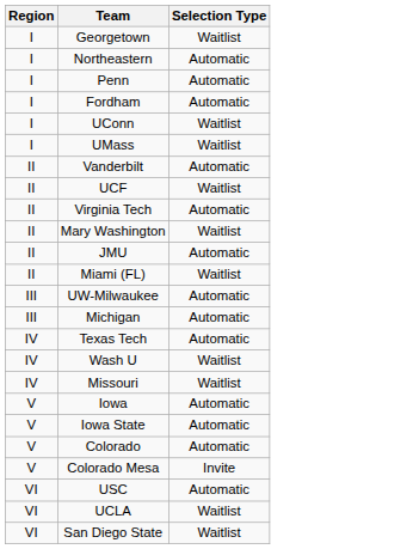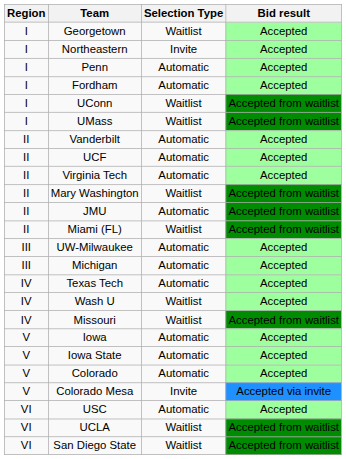+ column: Bid result | Accepted | Accepted | Accepted | Accepted | Accepted from waitlist | Accepted from waitlist | Accepted | Accepted | Accepted | Accepted from waitlist | Accepted from waitlist | Accepted from waitlist | Accepted | Accepted | Accepted | Accepted | Accepted from waitlist | Accepted | Accepted | Accepted | Accepted via invite | Accepted | Accepted from waitlist | Accepted from waitlist
Northeastern | Selection Type: Automatic -> Invite
UCF | Selection Type: Waitlist -> Automatic
